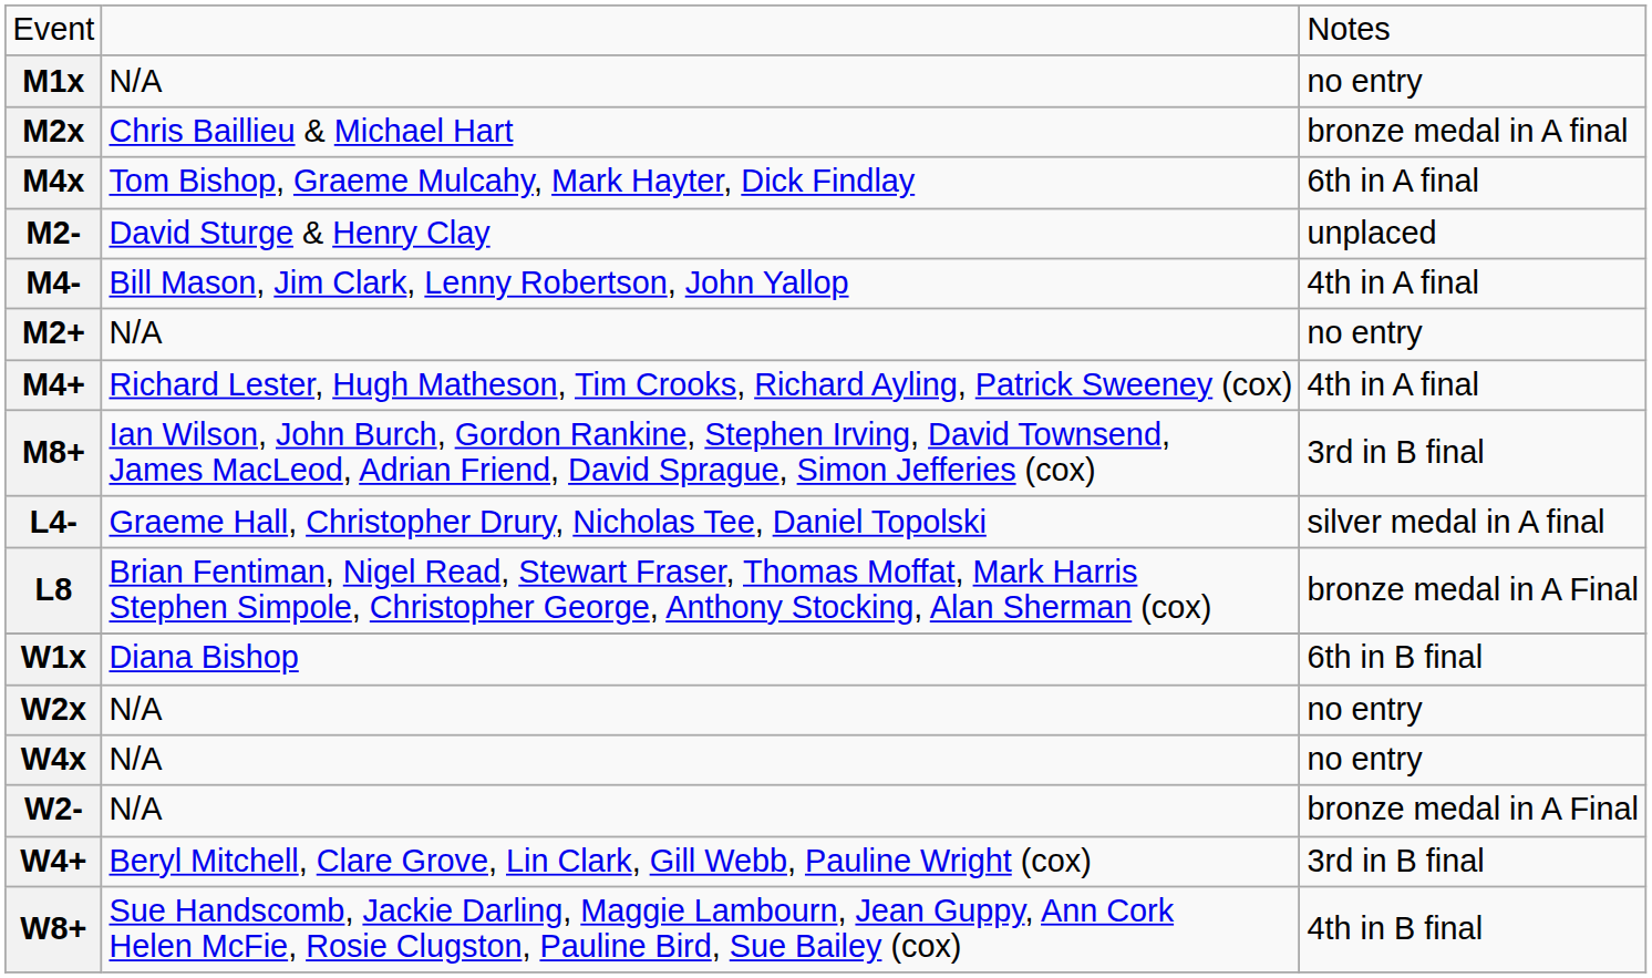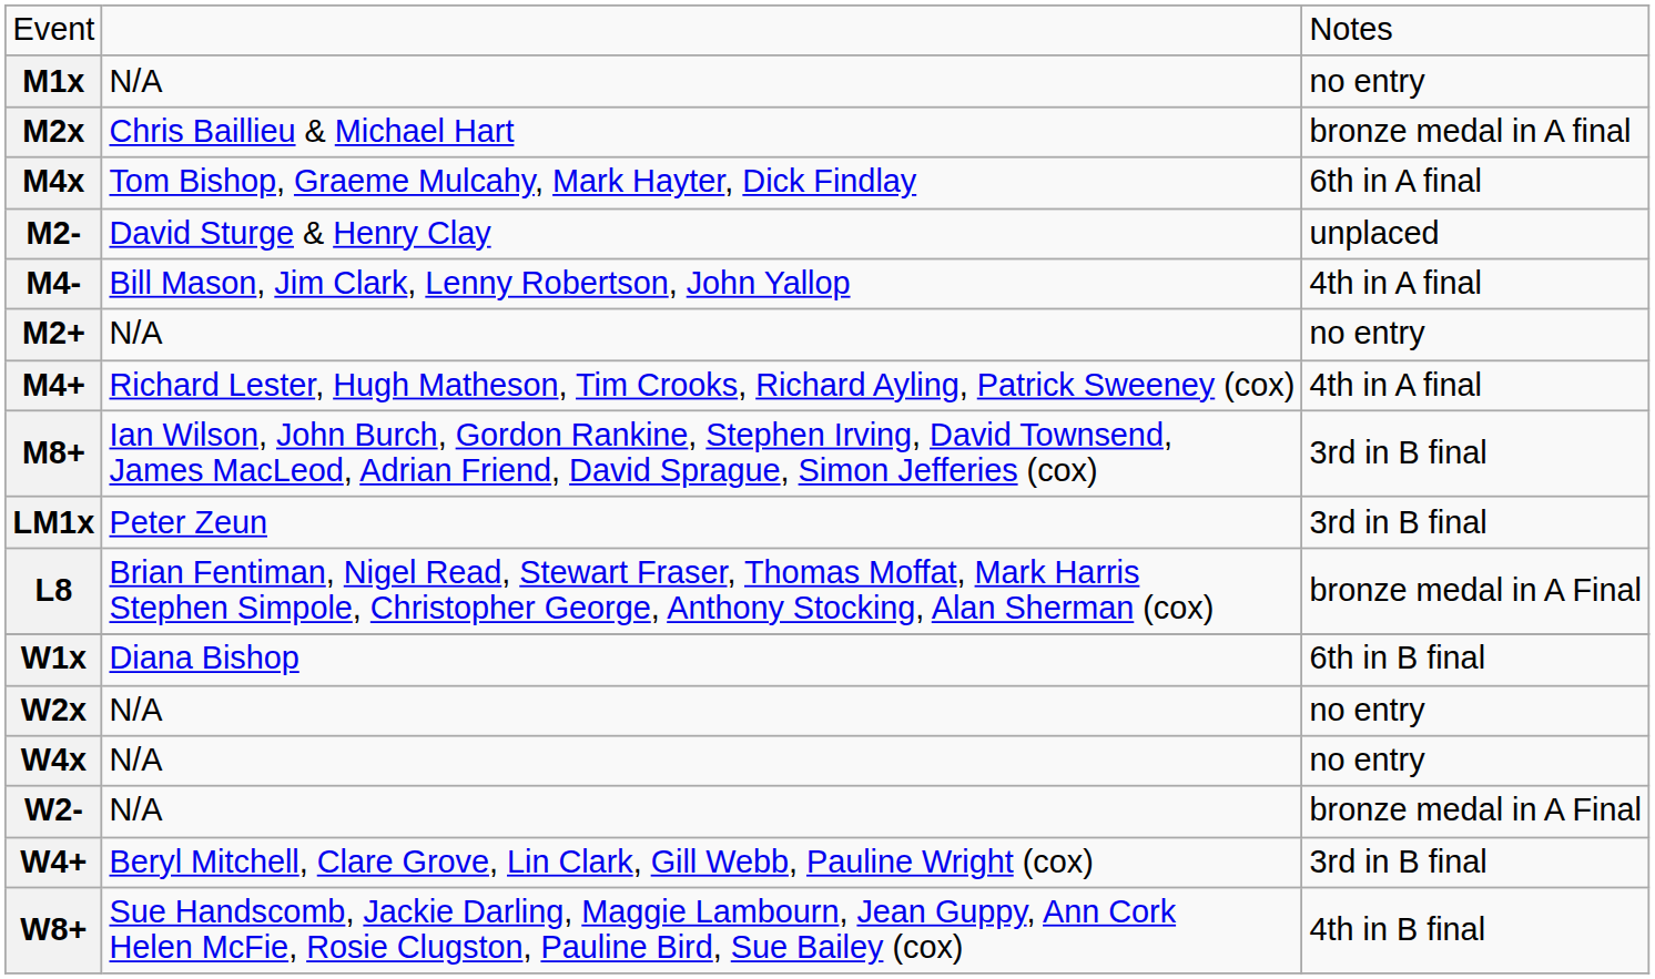+ row: LM1x | Peter Zeun | 3rd in B final
- row: L4- | Graeme Hall, Christopher Drury, Nicholas Tee, Daniel Topolski | silver medal in A final
